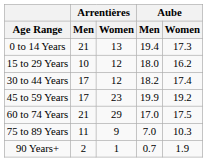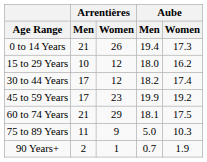0 to 14 Years | Arrentières / Women: 13 -> 26
60 to 74 Years | Aube / Men: 17.0 -> 18.1
75 to 89 Years | Aube / Men: 7.0 -> 5.0
